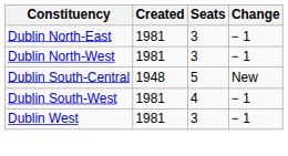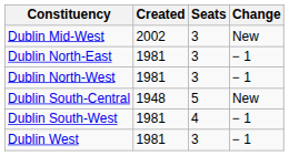+ row: Dublin Mid-West | 2002 | 3 | New
